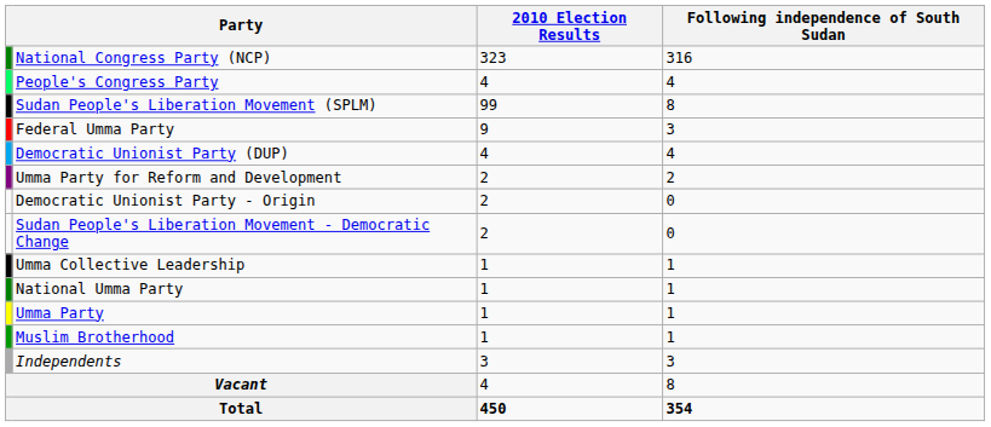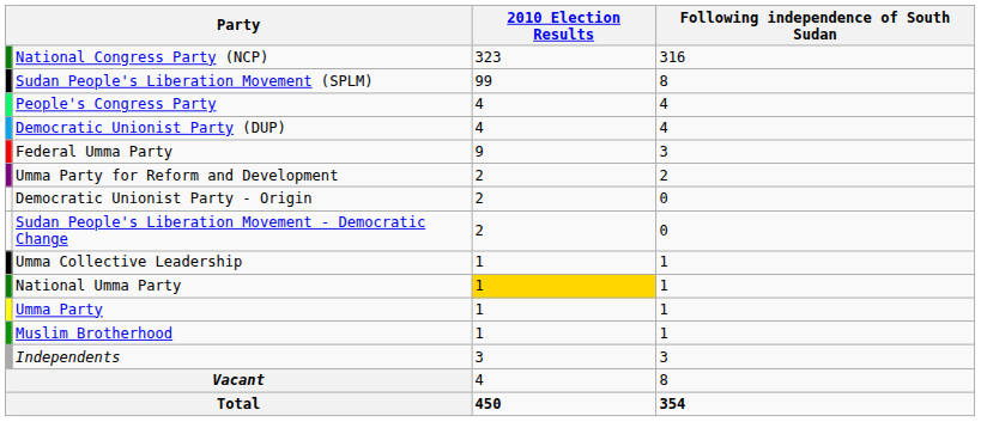rows swapped: Sudan People's Liberation Movement (SPLM) <-> People's Congress Party
rows swapped: Democratic Unionist Party (DUP) <-> Federal Umma Party
National Umma Party | 2010 Election Results: no background -> gold background
